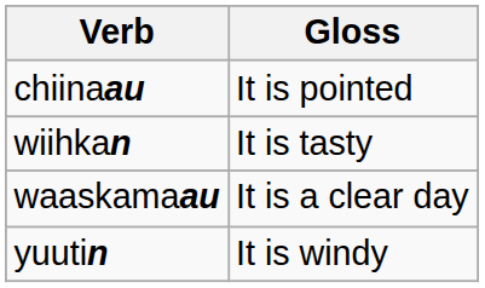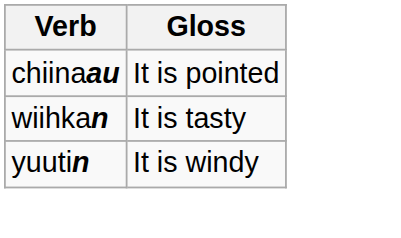- row: waaskamaau | It is a clear day
